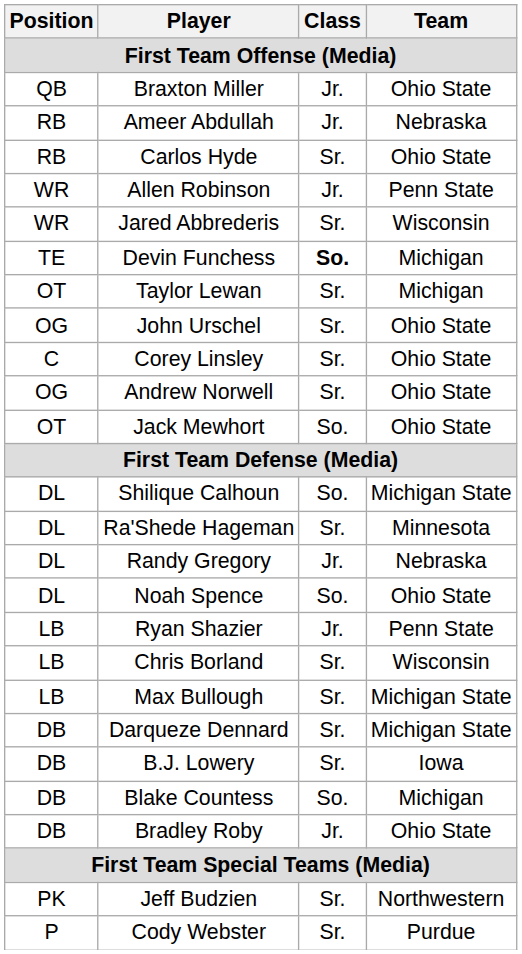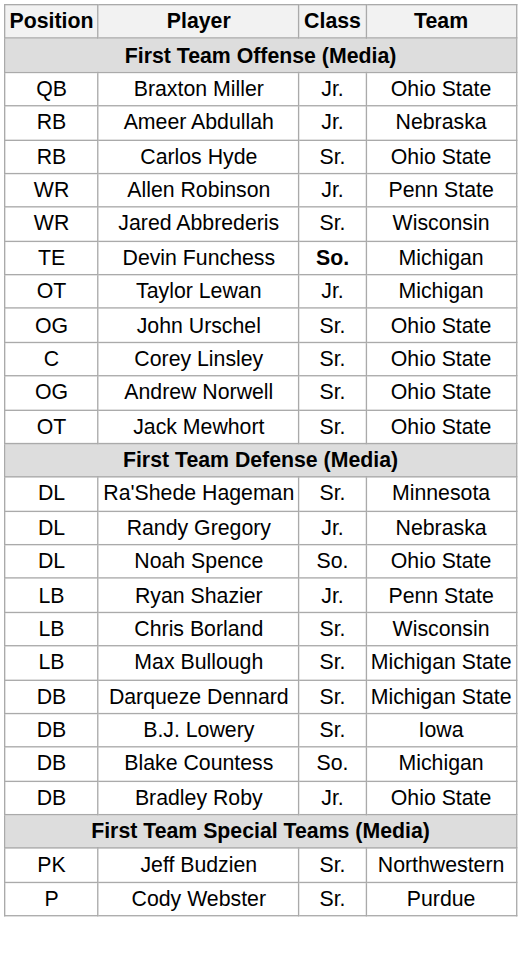Taylor Lewan | Class: Sr. -> Jr.
Jack Mewhort | Class: So. -> Sr.
- row: DL | Shilique Calhoun | So. | Michigan State
